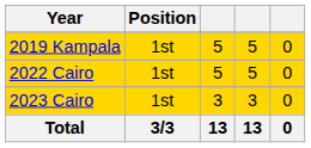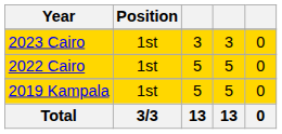rows swapped: 2019 Kampala <-> 2023 Cairo
